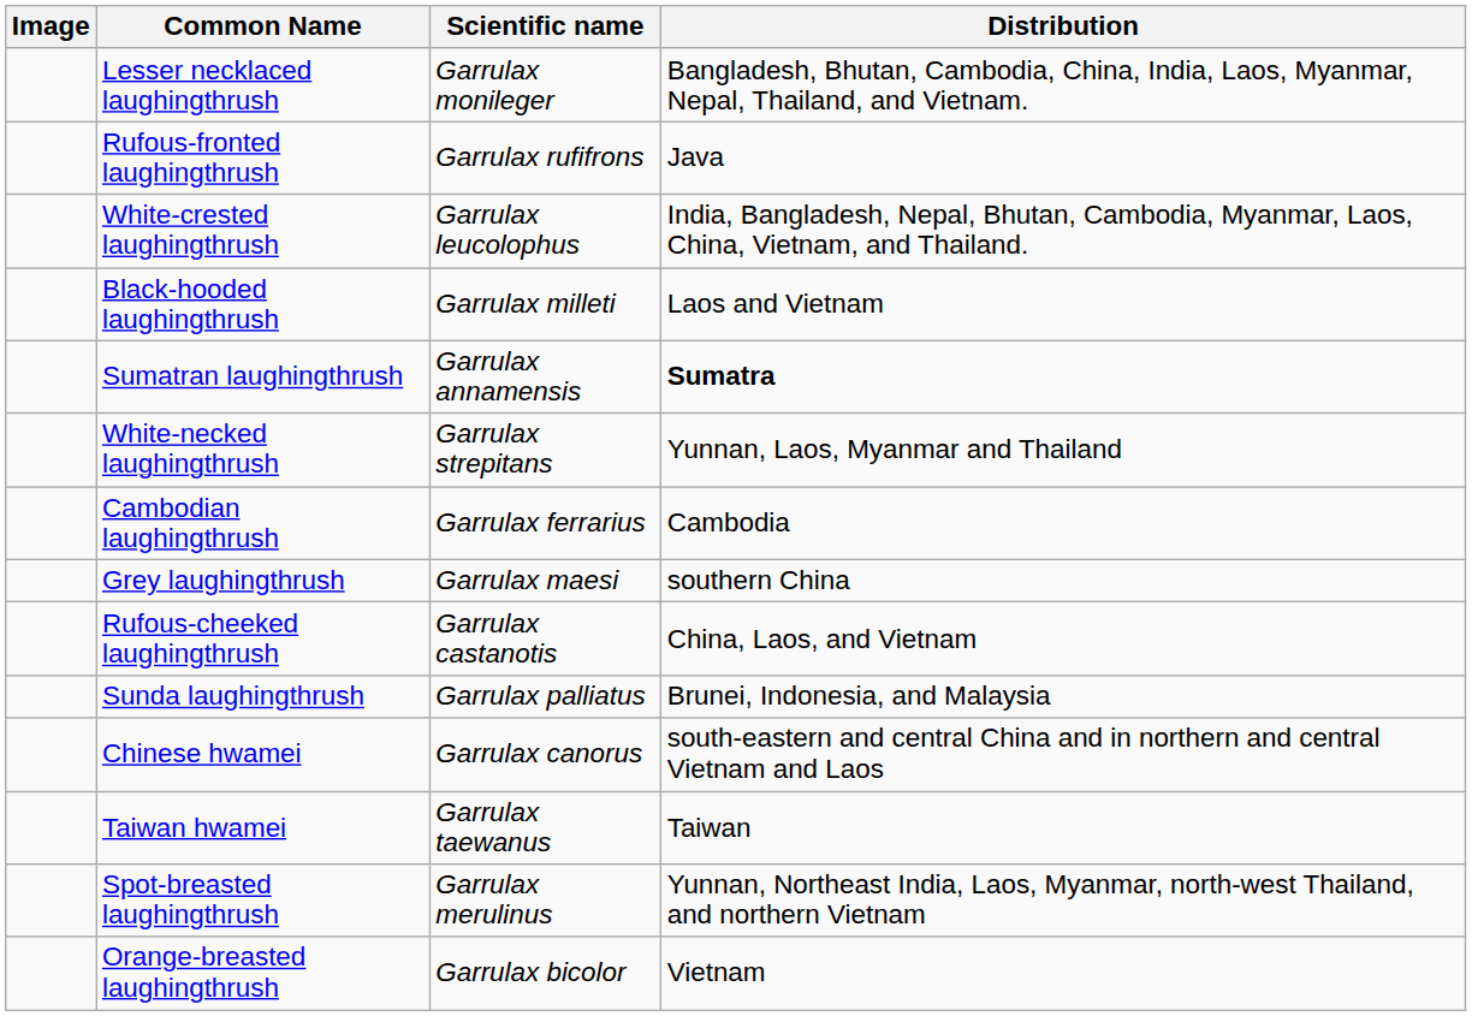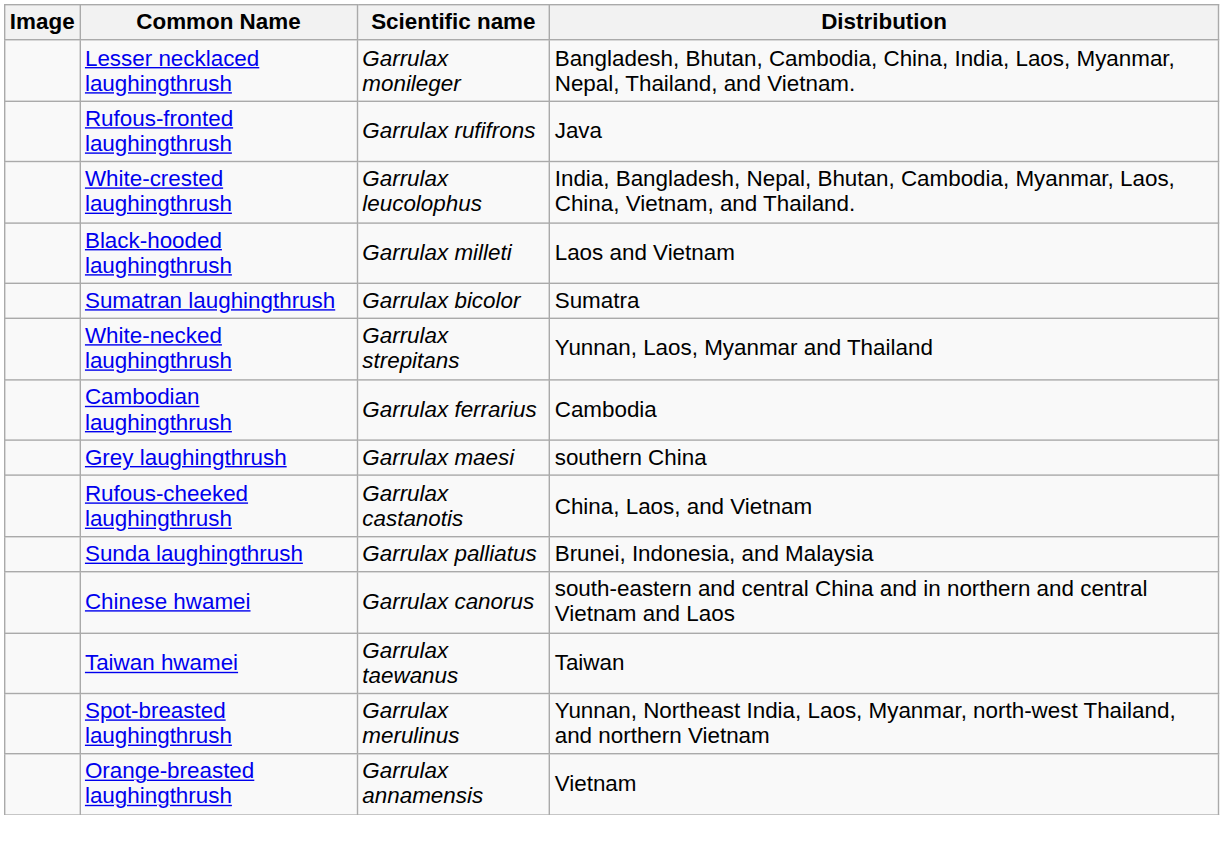Sumatran laughingthrush | Scientific name: Garrulax annamensis -> Garrulax bicolor
Sumatran laughingthrush | Distribution: bold -> normal
Orange-breasted laughingthrush | Scientific name: Garrulax bicolor -> Garrulax annamensis
